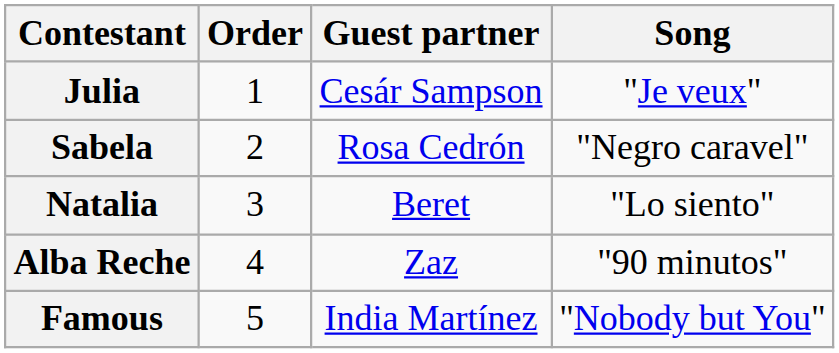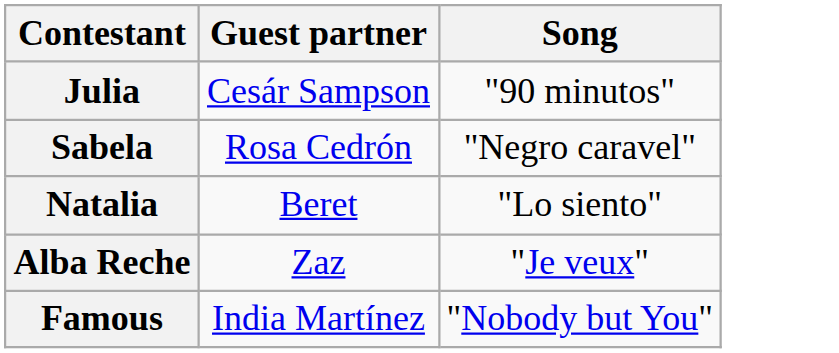- column: Order | 1 | 2 | 3 | 4 | 5
Julia | Song: "Je veux" -> "90 minutos"
Alba Reche | Song: "90 minutos" -> "Je veux"
